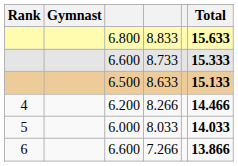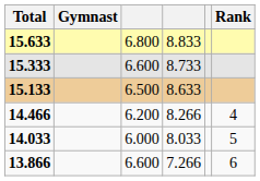columns swapped: Rank <-> Total
